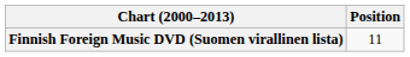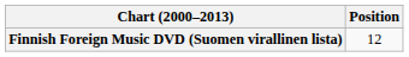Finnish Foreign Music DVD (Suomen virallinen lista) | Position: 11 -> 12
